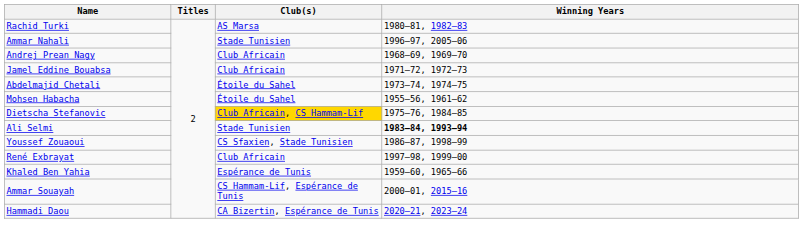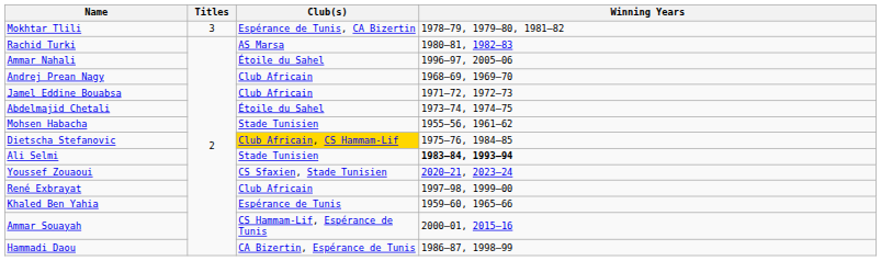+ row: Mokhtar Tlili | 3 | Espérance de Tunis, CA Bizertin | 1978–79, 1979–80, 1981–82
Ammar Nahali | Club(s): Stade Tunisien -> Étoile du Sahel
Mohsen Habacha | Club(s): Étoile du Sahel -> Stade Tunisien
Youssef Zouaoui | Winning Years: 1986–87, 1998–99 -> 2020–21, 2023–24
Hammadi Daou | Winning Years: 2020–21, 2023–24 -> 1986–87, 1998–99
